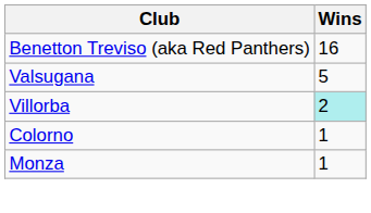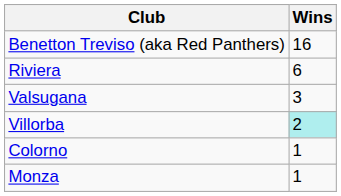+ row: Riviera | 6
Valsugana | Wins: 5 -> 3
